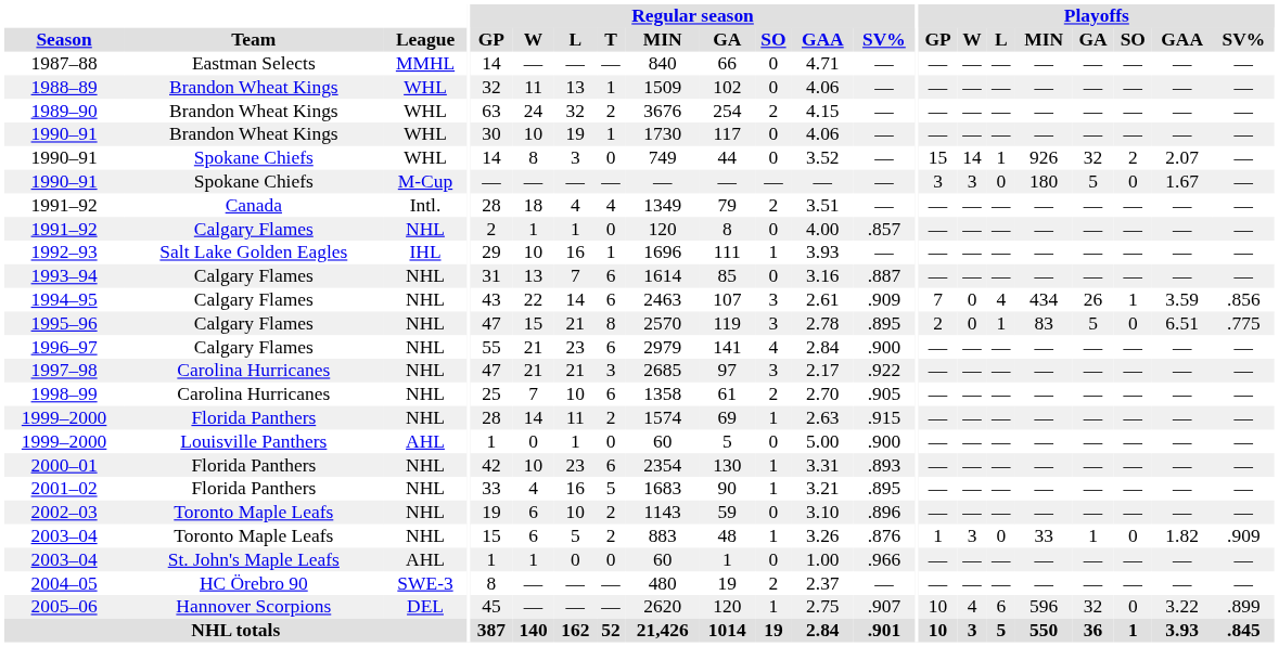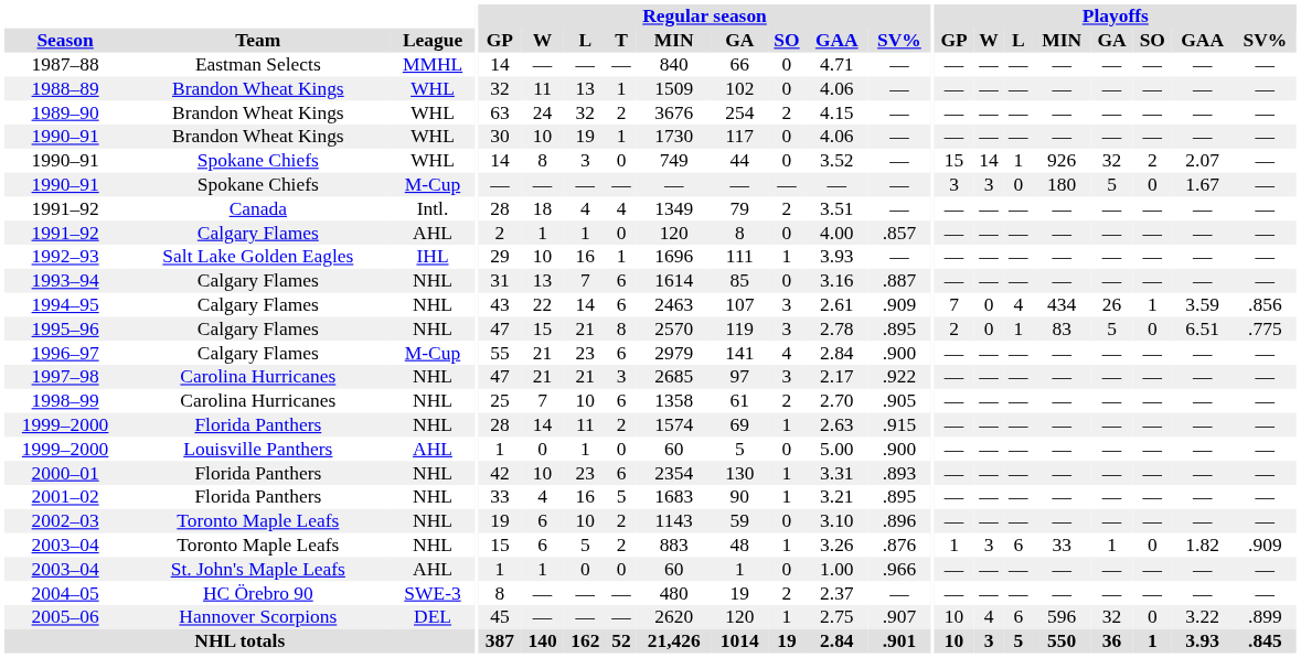1991–92 / Calgary Flames | League: NHL -> AHL
1996–97 | League: NHL -> M-Cup
2003–04 / Toronto Maple Leafs | Playoffs / L: 0 -> 6
